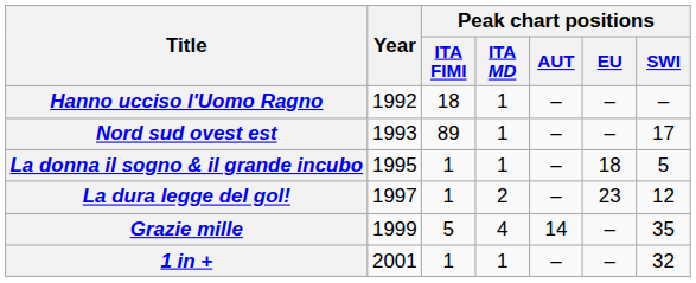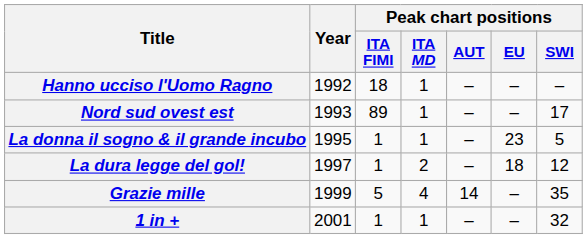La donna il sogno & il grande incubo | Peak chart positions / EU: 18 -> 23
La dura legge del gol! | Peak chart positions / EU: 23 -> 18
